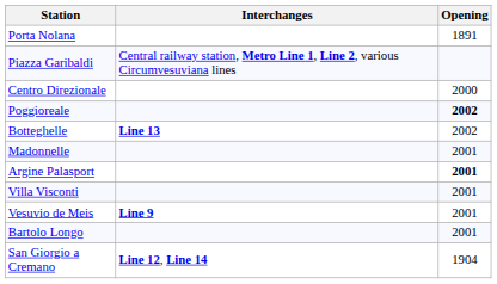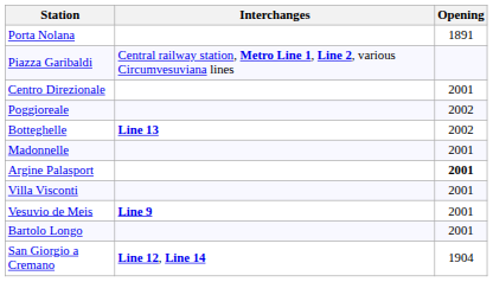Centro Direzionale | Opening: 2000 -> 2001
Poggioreale | Opening: bold -> normal
